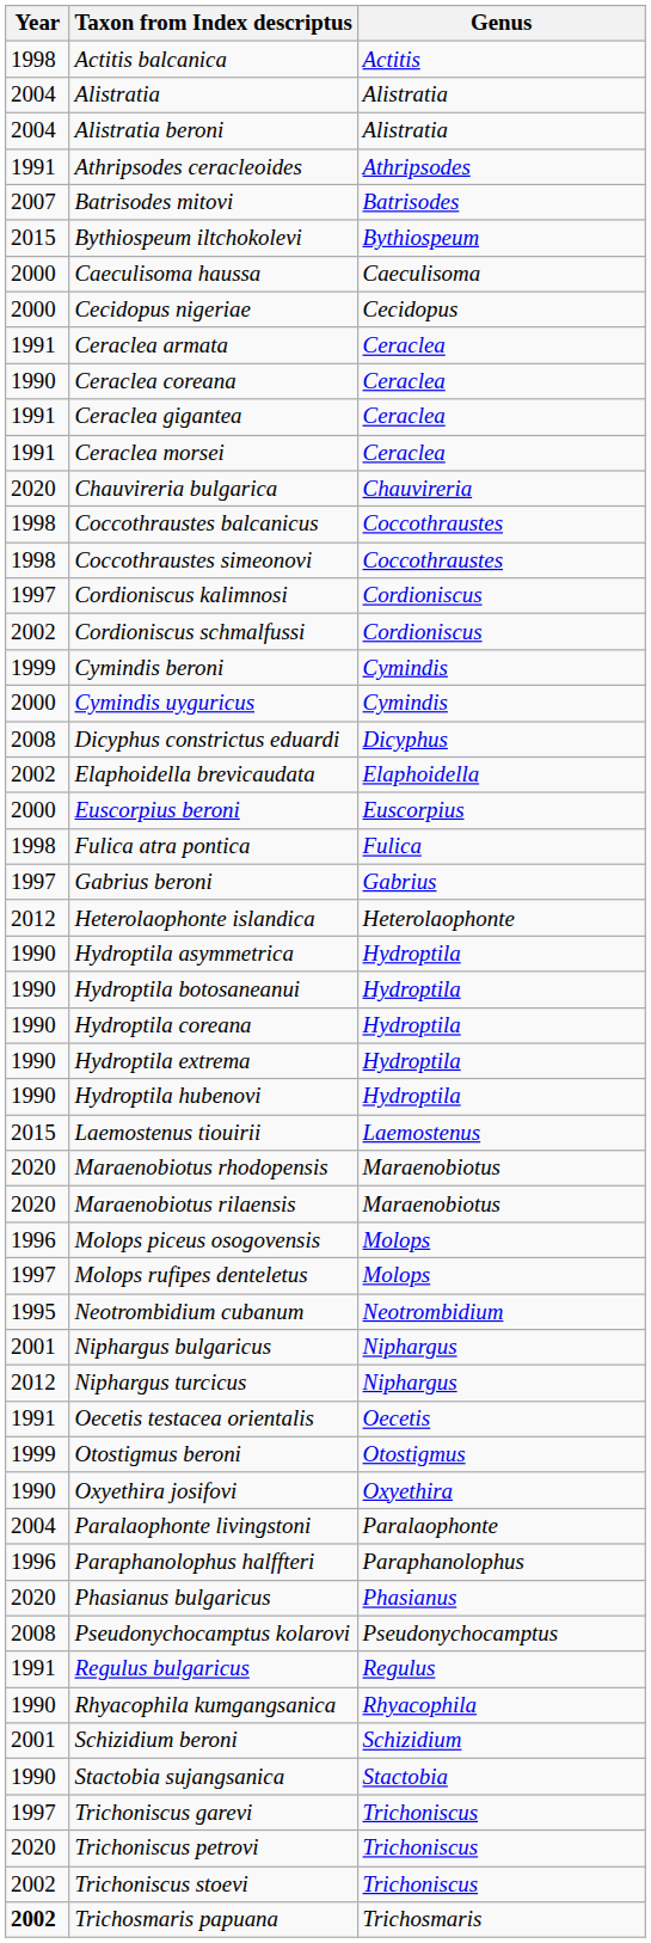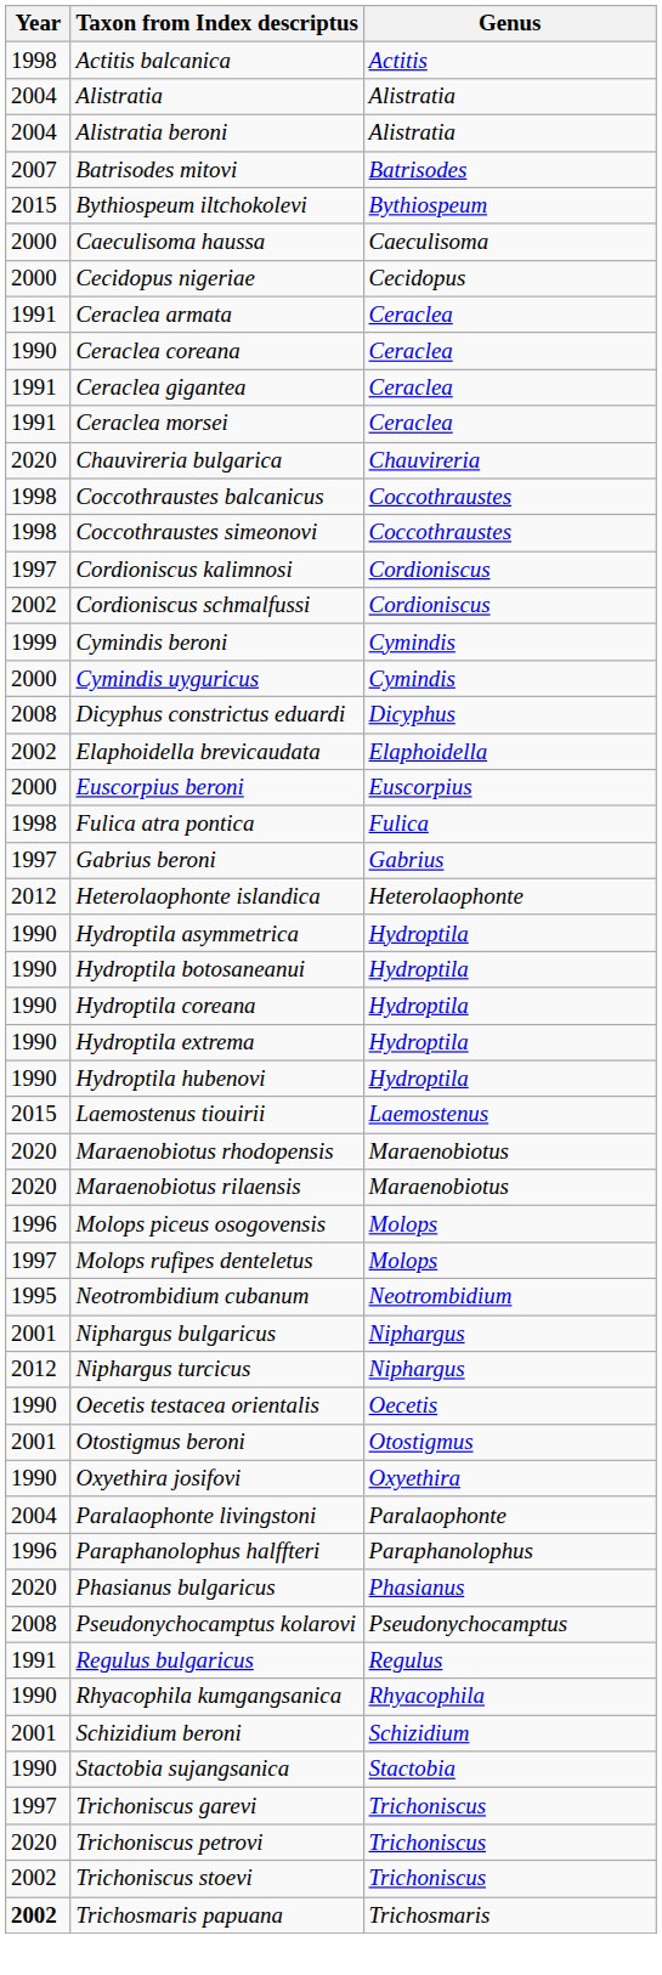- row: 1991 | Athripsodes ceracleoides | Athripsodes
Oecetis testacea orientalis | Year: 1991 -> 1990
Otostigmus beroni | Year: 1999 -> 2001
